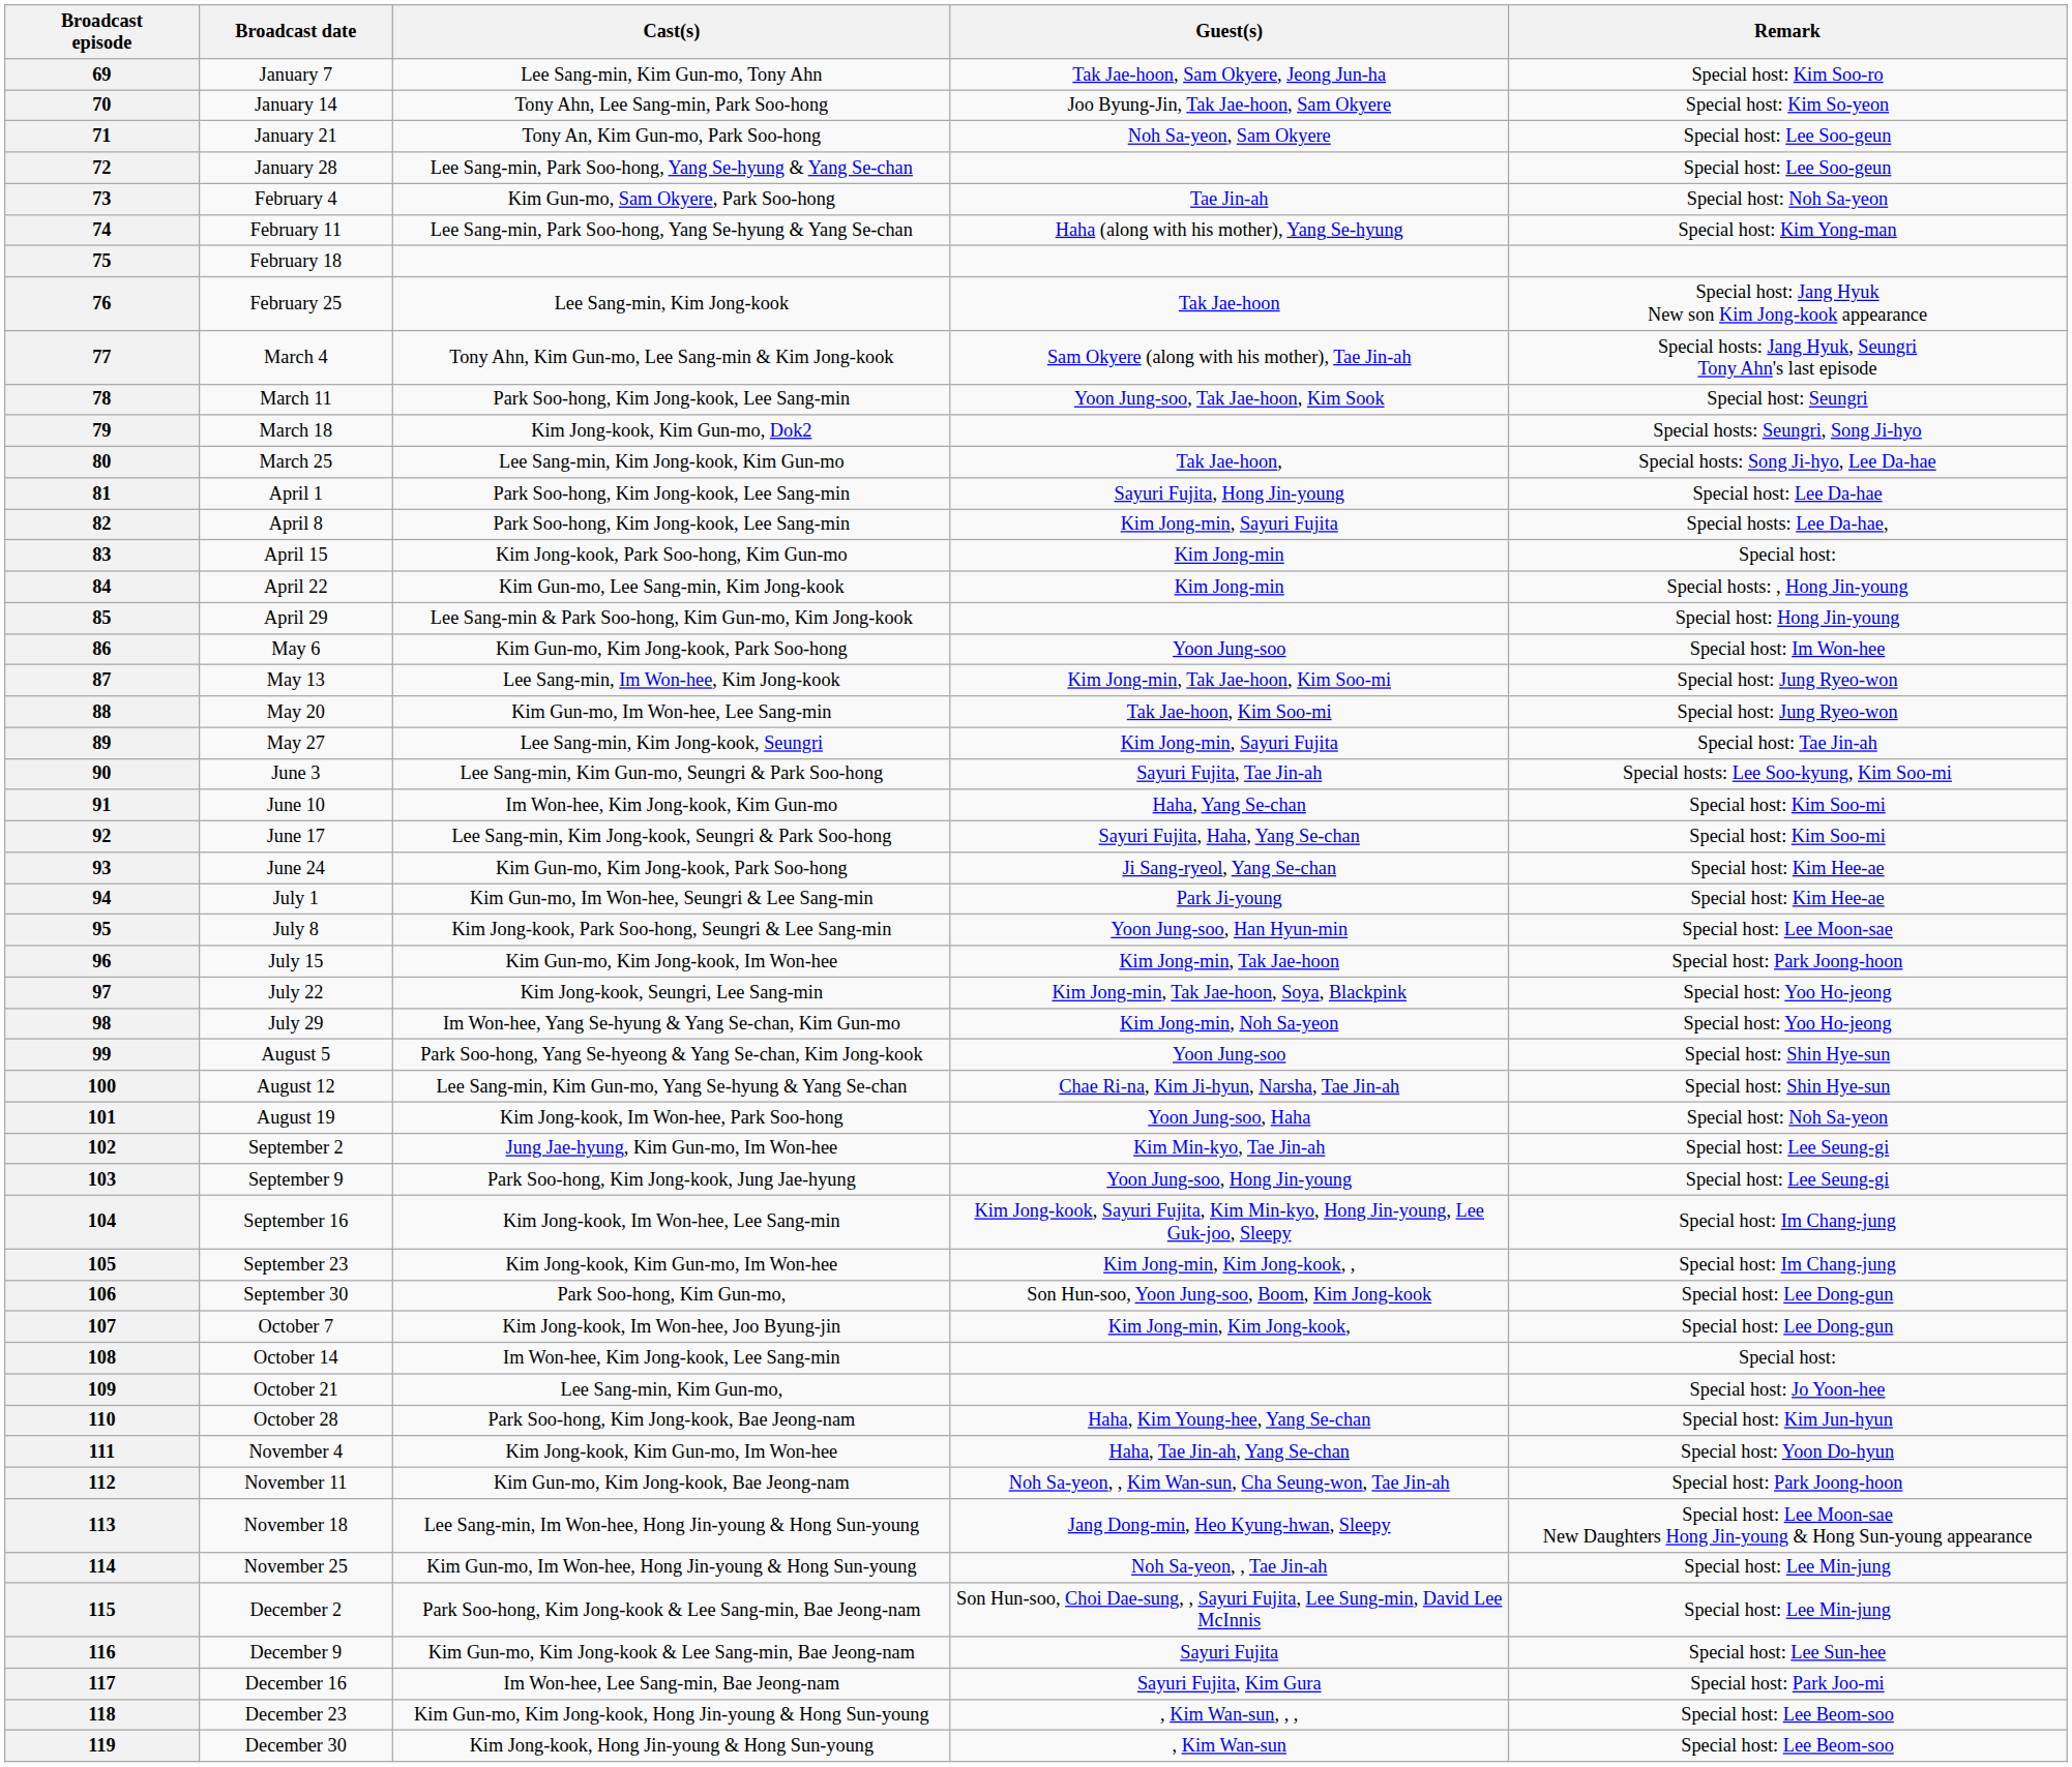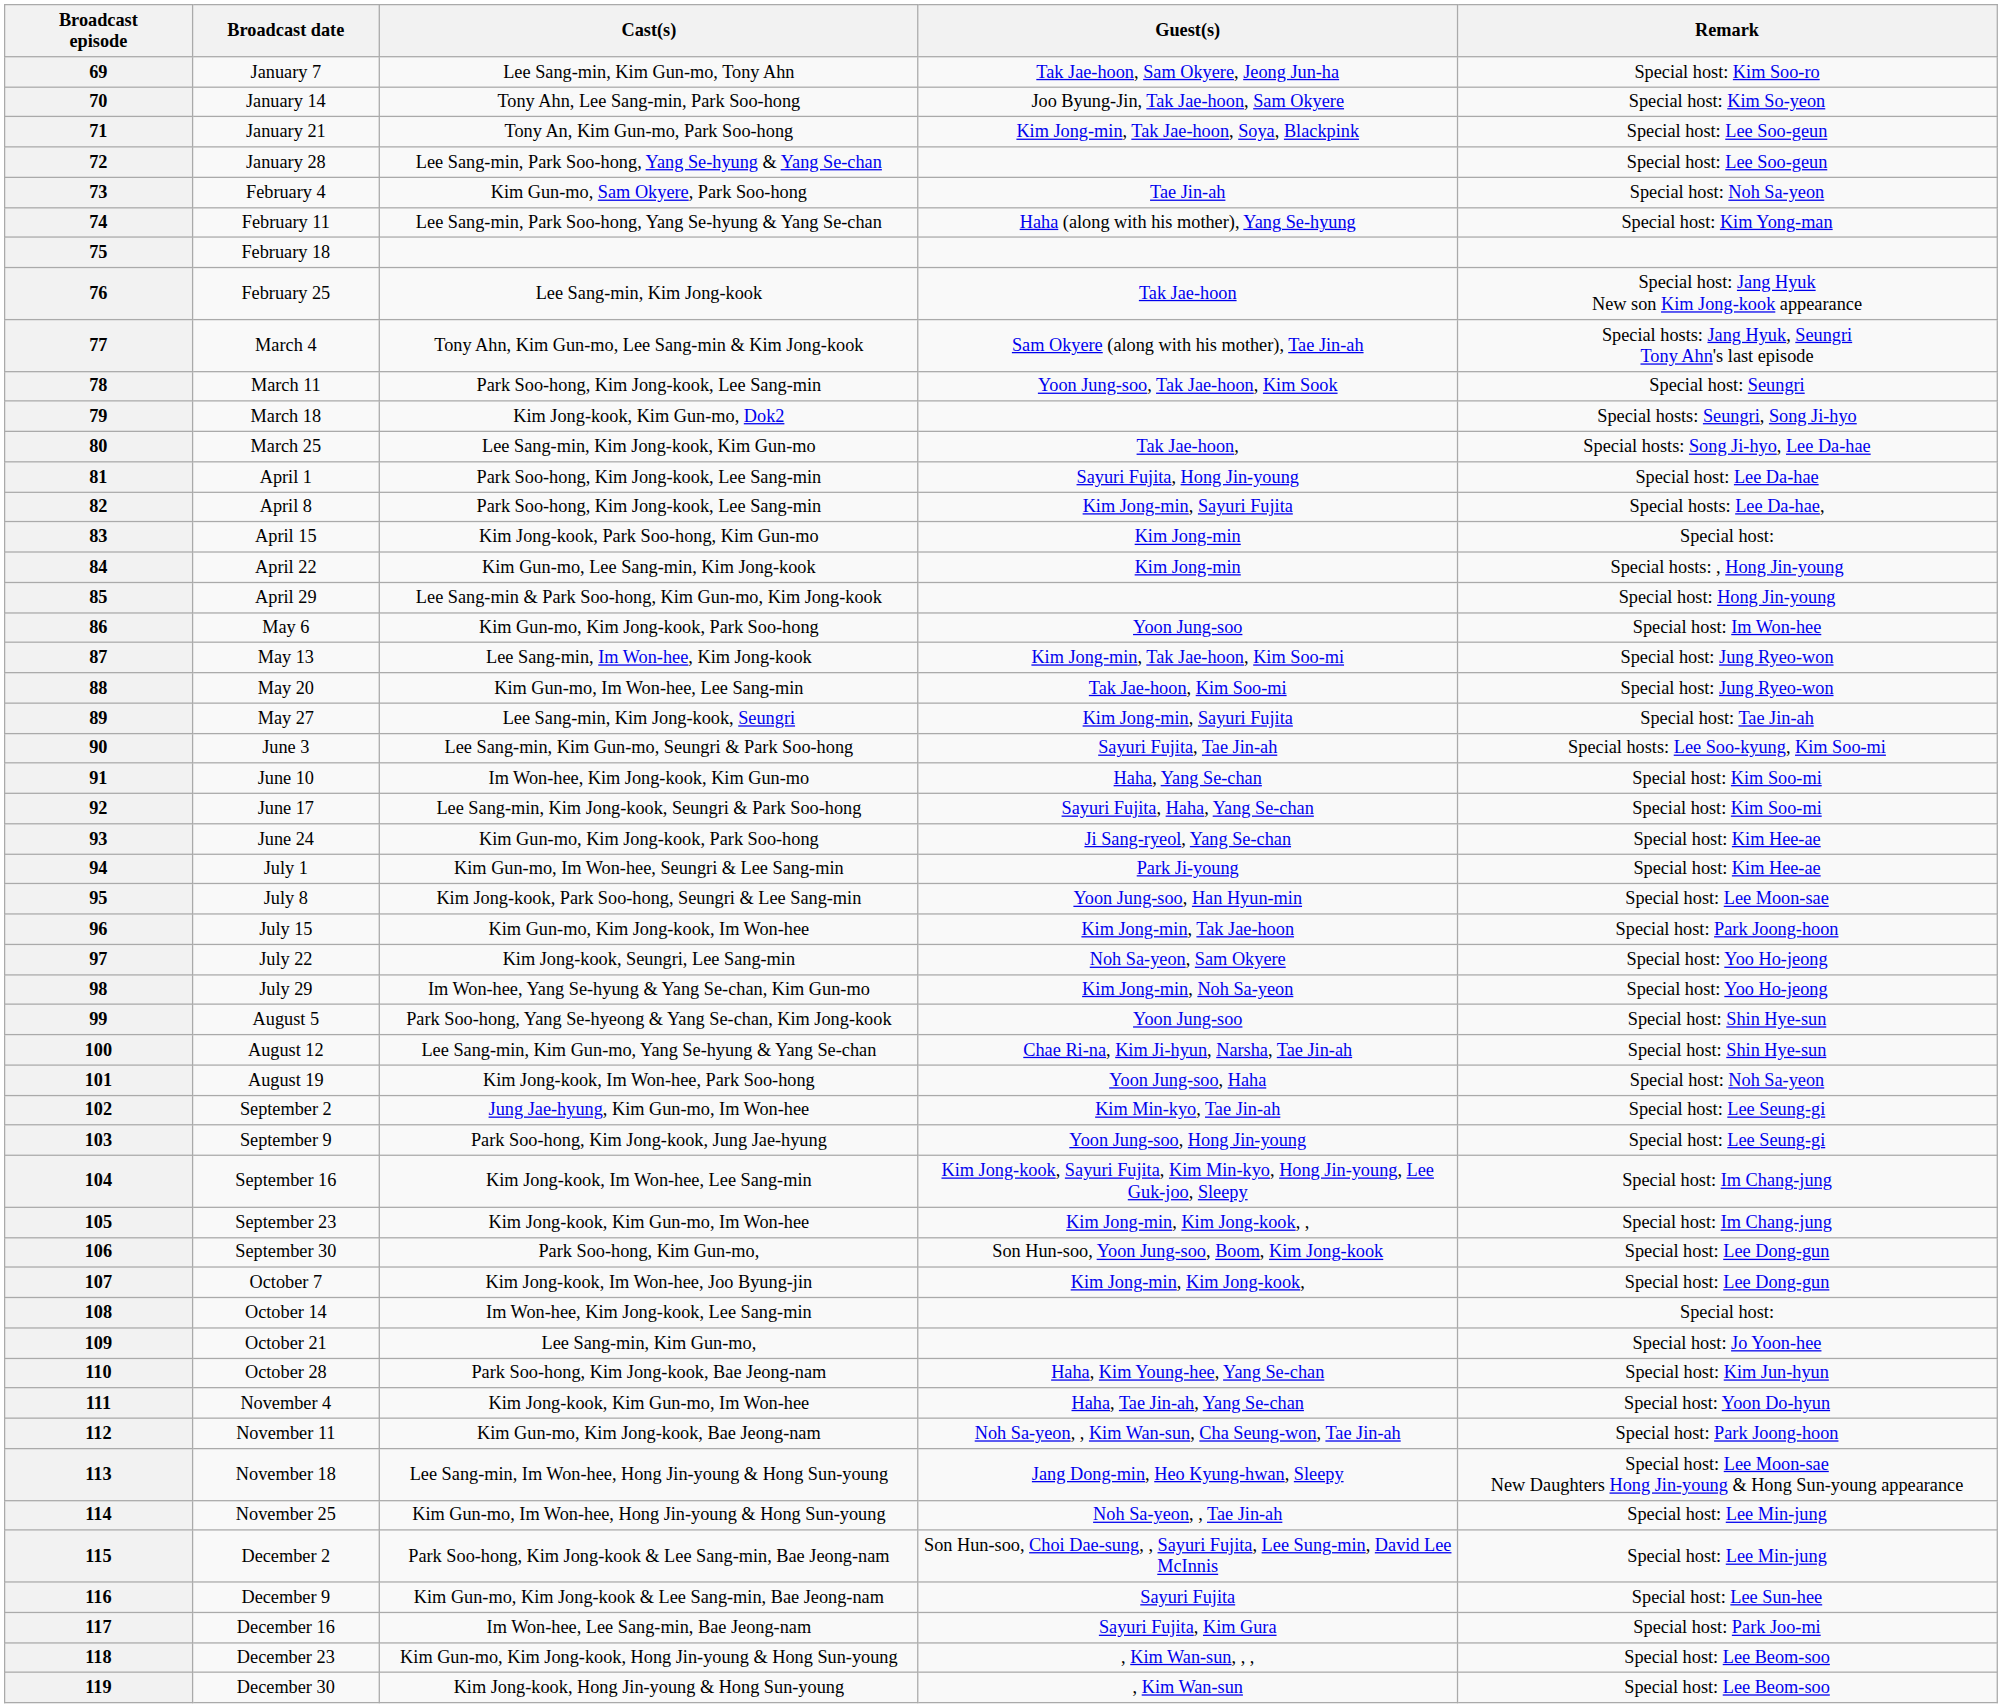71 | Guest(s): Noh Sa-yeon, Sam Okyere -> Kim Jong-min, Tak Jae-hoon, Soya, Blackpink
97 | Guest(s): Kim Jong-min, Tak Jae-hoon, Soya, Blackpink -> Noh Sa-yeon, Sam Okyere
